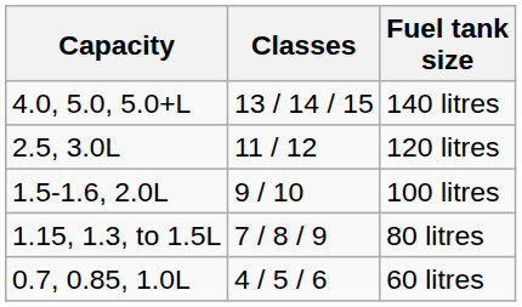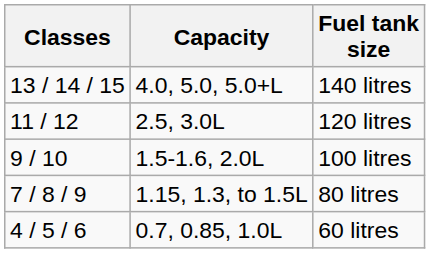columns swapped: Classes <-> Capacity
